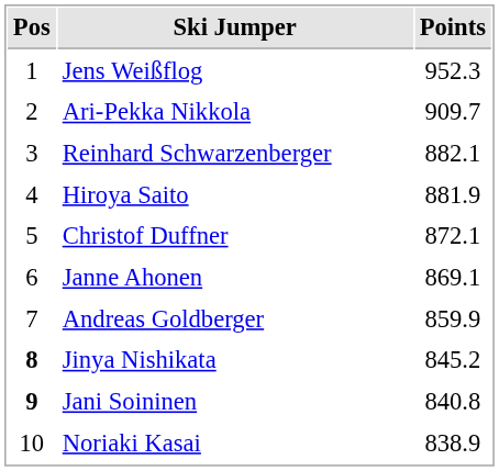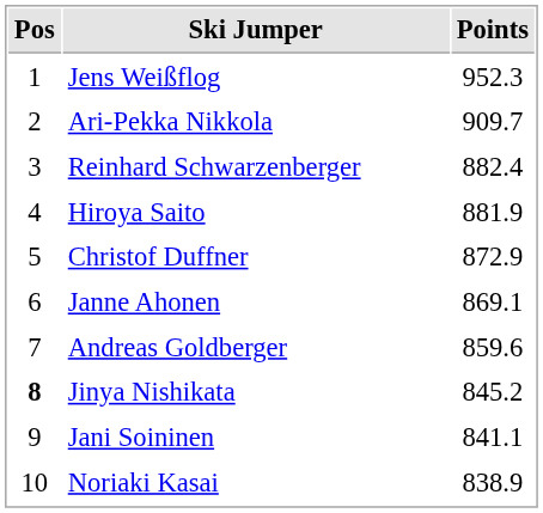Reinhard Schwarzenberger | Points: 882.1 -> 882.4
Christof Duffner | Points: 872.1 -> 872.9
Andreas Goldberger | Points: 859.9 -> 859.6
Jani Soininen | Pos: bold -> normal
Jani Soininen | Points: 840.8 -> 841.1
